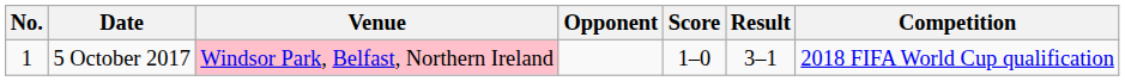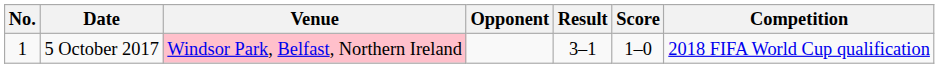columns swapped: Score <-> Result
